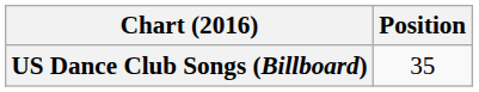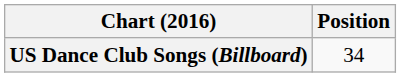US Dance Club Songs (Billboard) | Position: 35 -> 34
